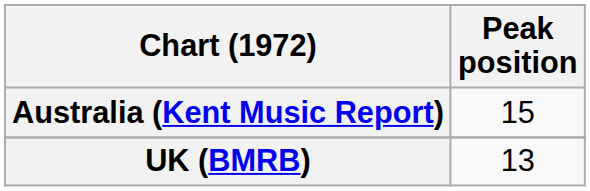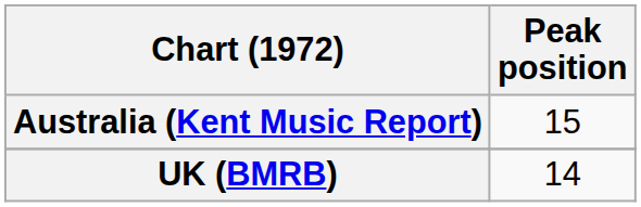UK (BMRB) | Peak position: 13 -> 14
